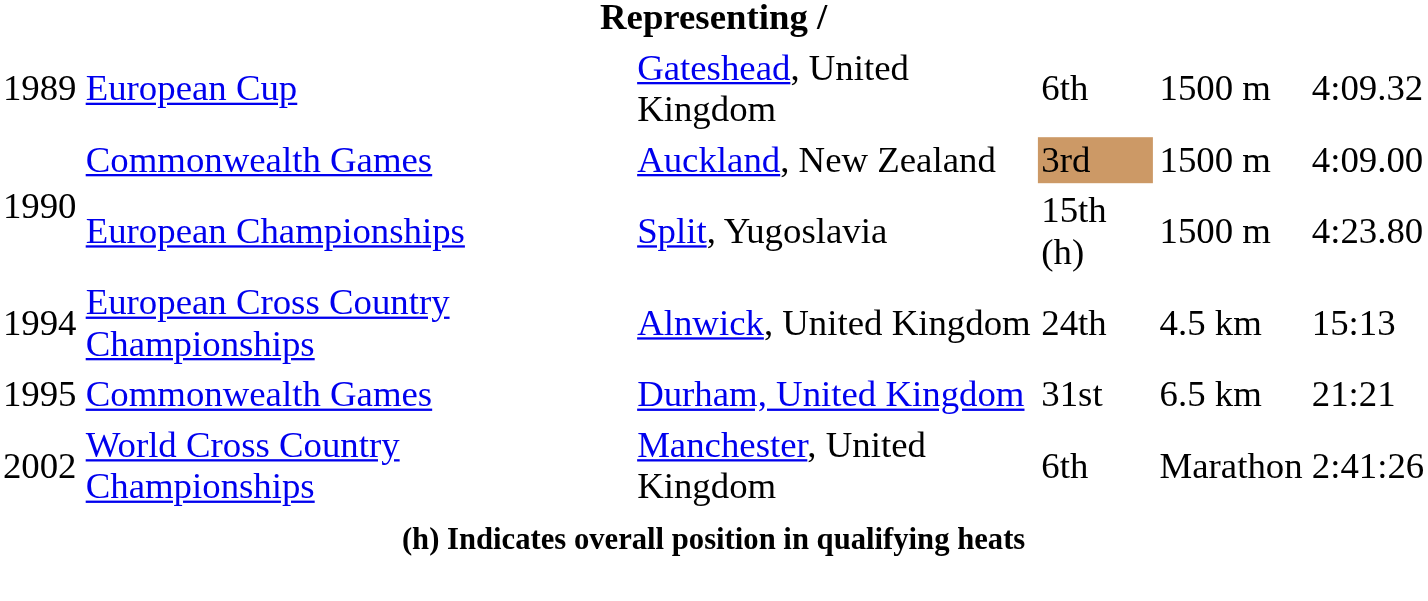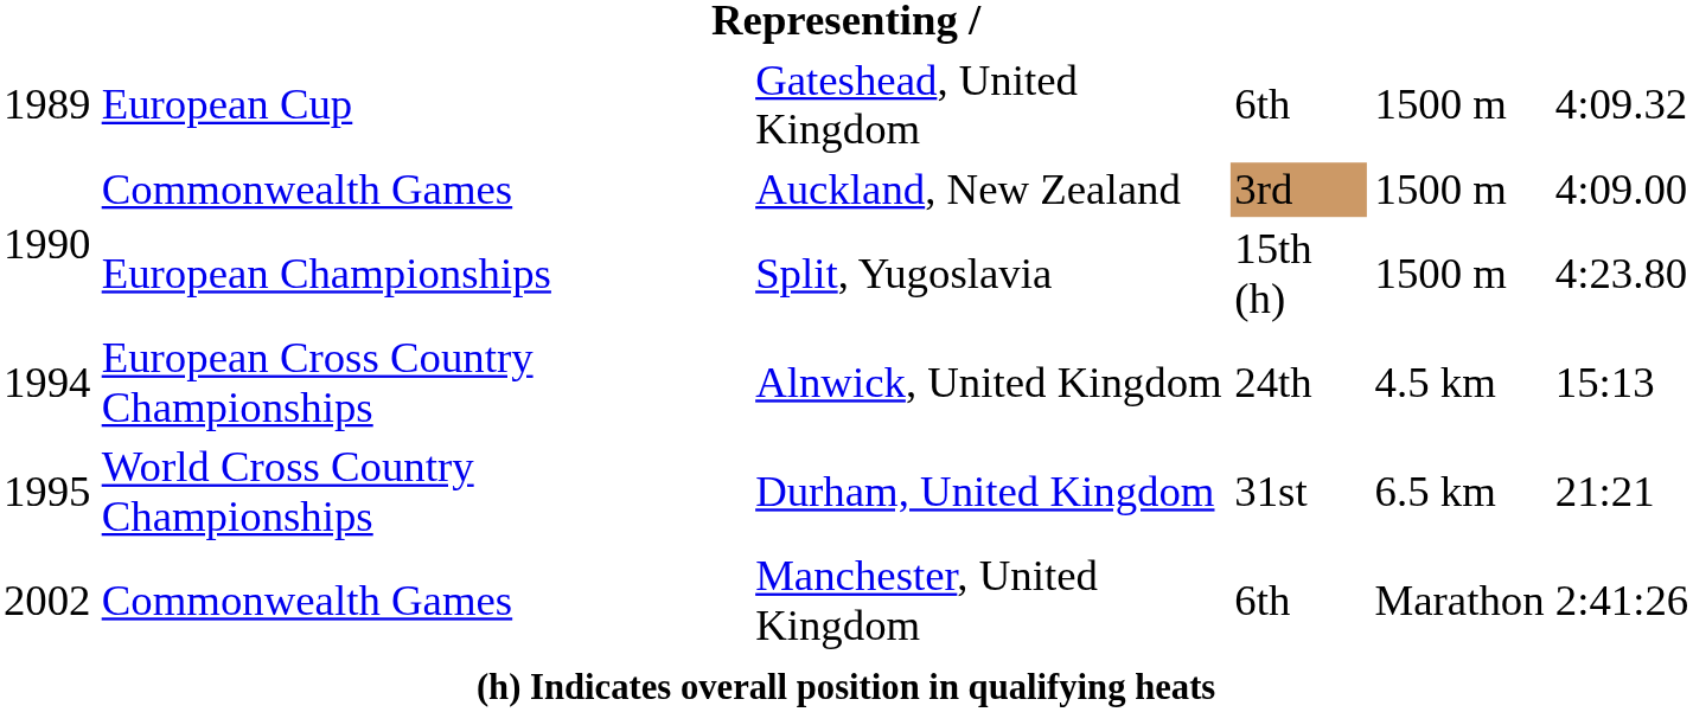Durham, United Kingdom | column 2: Commonwealth Games -> World Cross Country Championships
Manchester, United Kingdom | column 2: World Cross Country Championships -> Commonwealth Games
